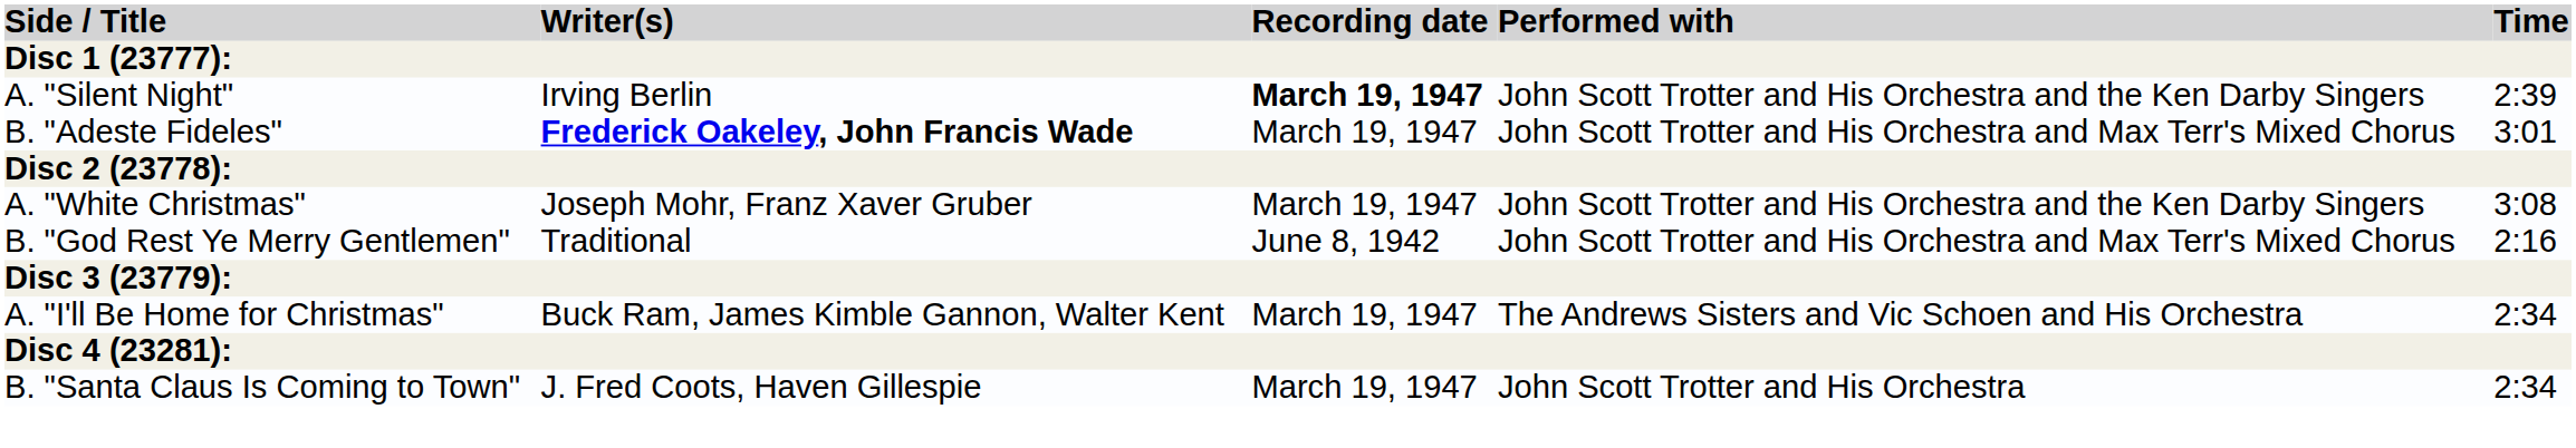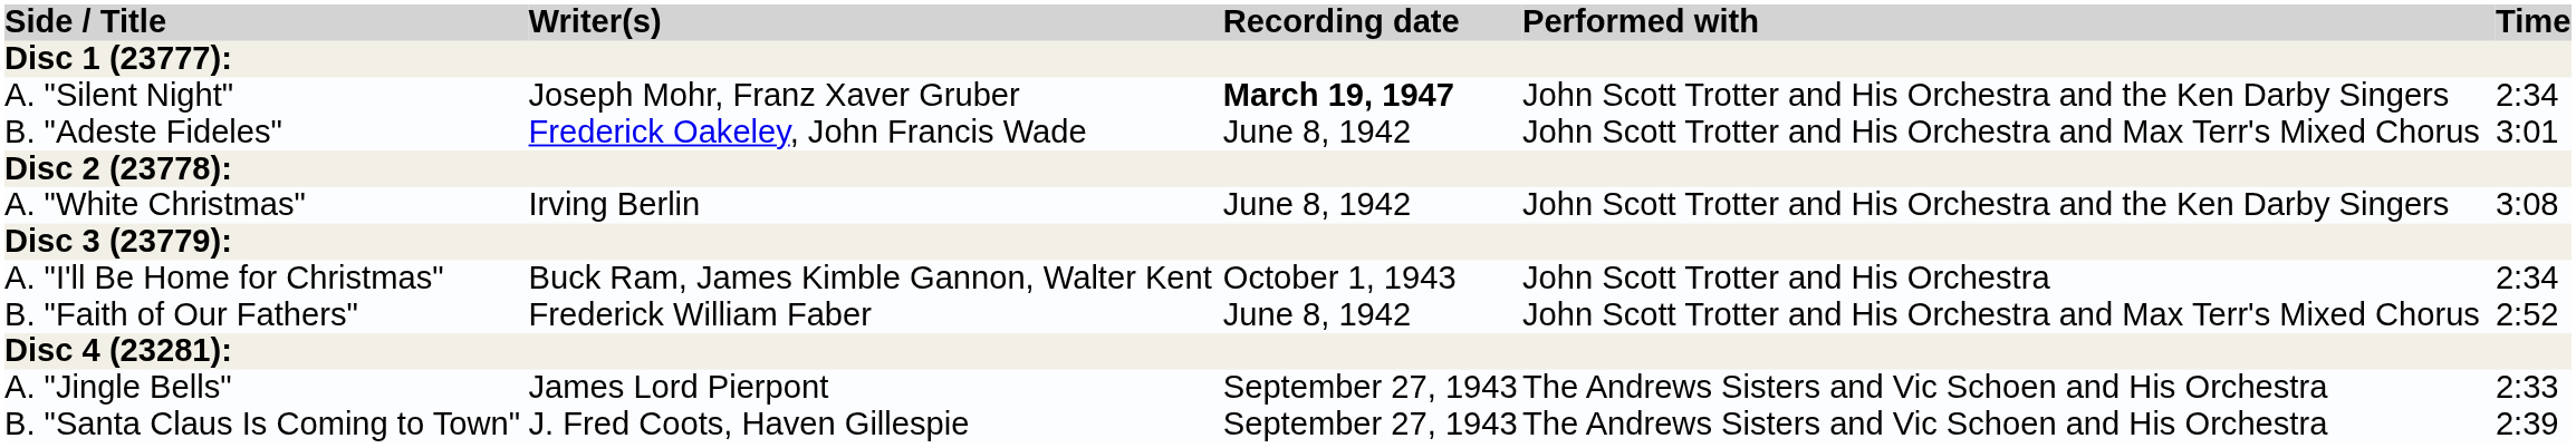A. "Silent Night" | Writer(s): Irving Berlin -> Joseph Mohr, Franz Xaver Gruber
A. "Silent Night" | Time: 2:39 -> 2:34
B. "Adeste Fideles" | Writer(s): bold -> normal
B. "Adeste Fideles" | Recording date: March 19, 1947 -> June 8, 1942
A. "White Christmas" | Writer(s): Joseph Mohr, Franz Xaver Gruber -> Irving Berlin
A. "White Christmas" | Recording date: March 19, 1947 -> June 8, 1942
- row: B. "God Rest Ye Merry Gentlemen" | Traditional | June 8, 1942 | John Scott Trotter and His Orchestra and Max Terr's Mixed Chorus | 2:16
A. "I'll Be Home for Christmas" | Recording date: March 19, 1947 -> October 1, 1943
A. "I'll Be Home for Christmas" | Performed with: The Andrews Sisters and Vic Schoen and His Orchestra -> John Scott Trotter and His Orchestra
+ row: B. "Faith of Our Fathers" | Frederick William Faber | June 8, 1942 | John Scott Trotter and His Orchestra and Max Terr's Mixed Chorus | 2:52
+ row: A. "Jingle Bells" | James Lord Pierpont | September 27, 1943 | The Andrews Sisters and Vic Schoen and His Orchestra | 2:33
B. "Santa Claus Is Coming to Town" | Recording date: March 19, 1947 -> September 27, 1943
B. "Santa Claus Is Coming to Town" | Performed with: John Scott Trotter and His Orchestra -> The Andrews Sisters and Vic Schoen and His Orchestra
B. "Santa Claus Is Coming to Town" | Time: 2:34 -> 2:39
